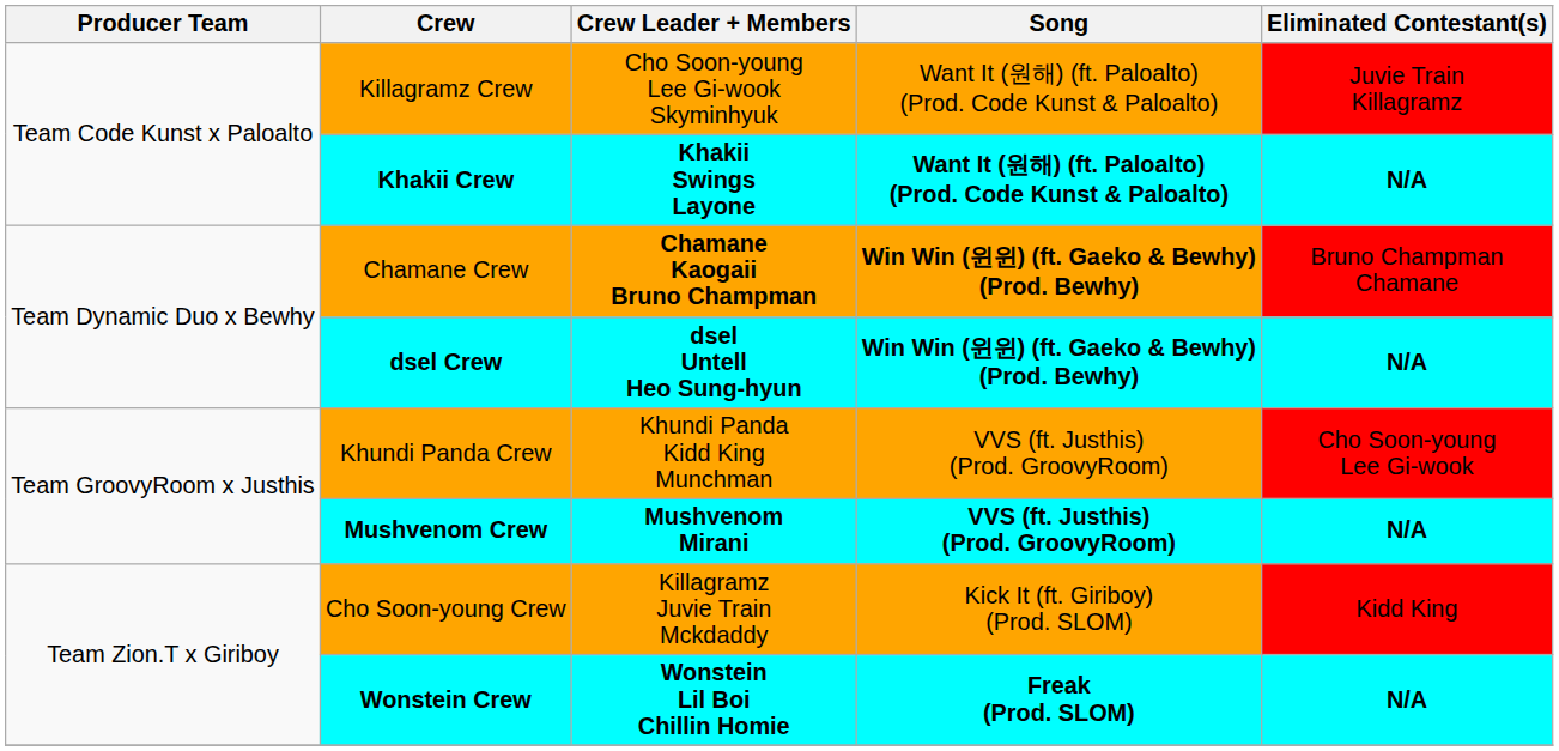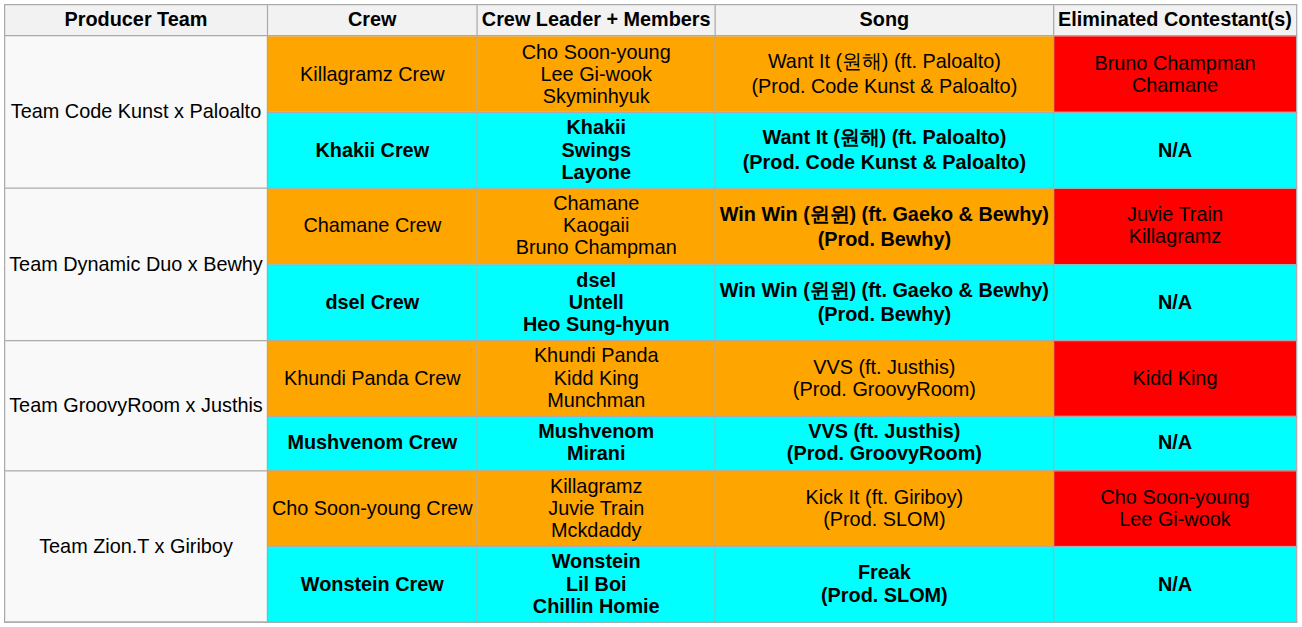Killagramz Crew | Eliminated Contestant(s): Juvie Train Killagramz -> Bruno Champman Chamane
Chamane Crew | Crew Leader + Members: bold -> normal
Chamane Crew | Eliminated Contestant(s): Bruno Champman Chamane -> Juvie Train Killagramz
Khundi Panda Crew | Eliminated Contestant(s): Cho Soon-young Lee Gi-wook -> Kidd King
Cho Soon-young Crew | Eliminated Contestant(s): Kidd King -> Cho Soon-young Lee Gi-wook
